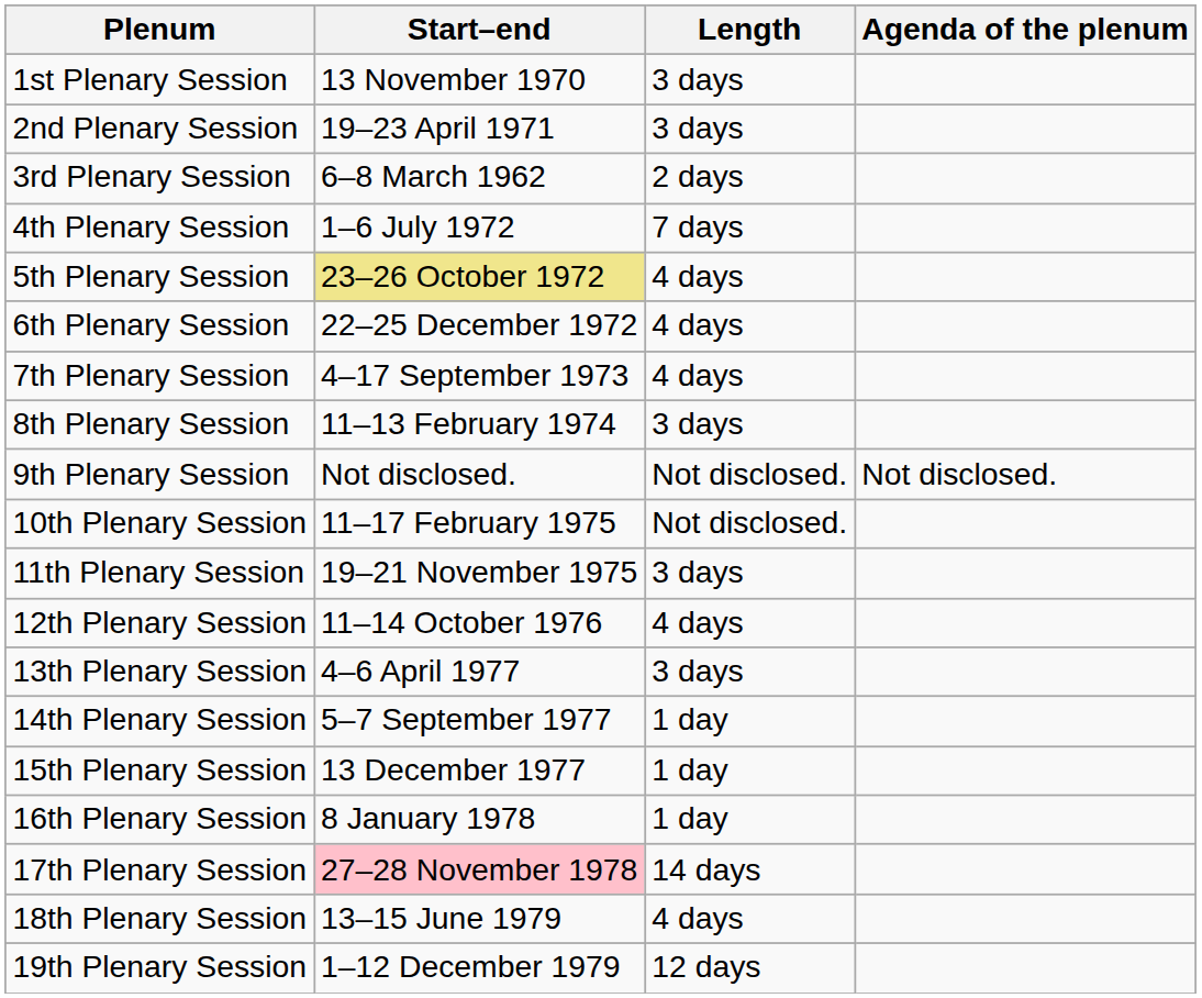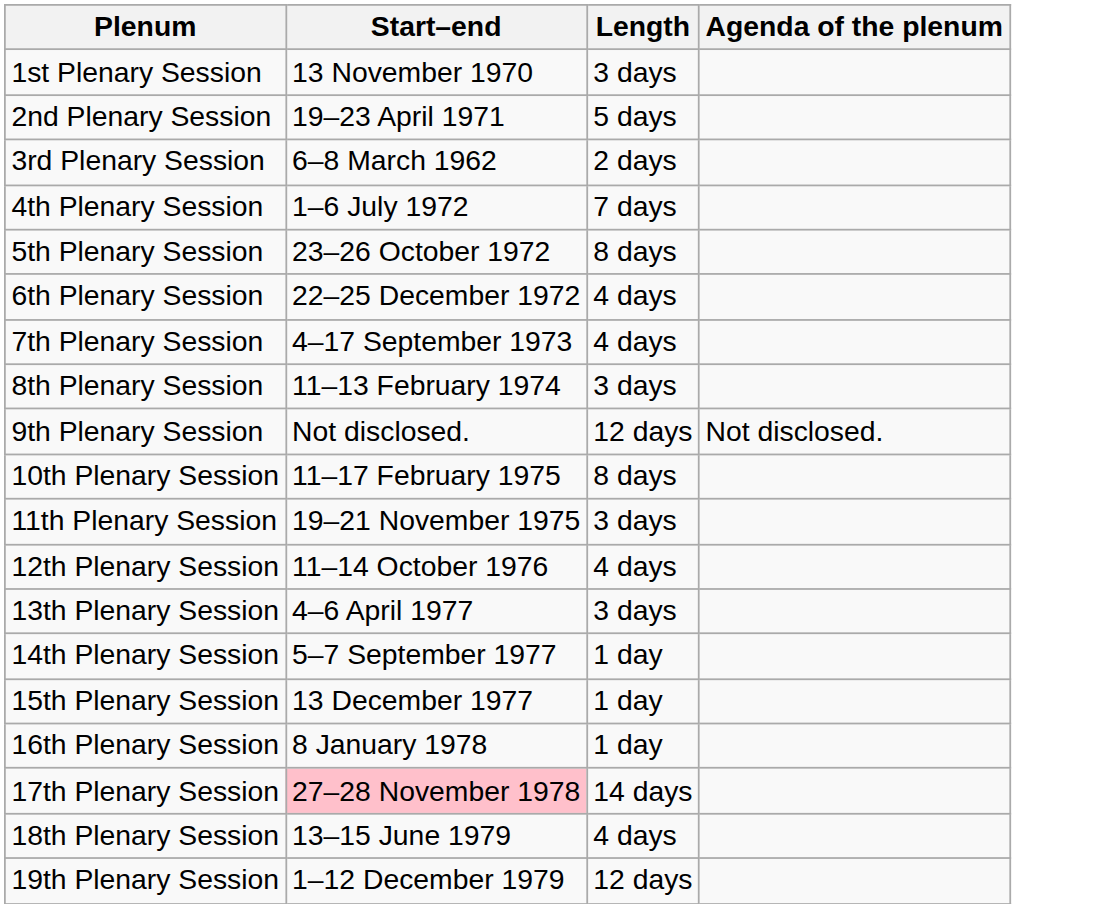2nd Plenary Session | Length: 3 days -> 5 days
5th Plenary Session | Start–end: khaki background -> no background
5th Plenary Session | Length: 4 days -> 8 days
9th Plenary Session | Length: Not disclosed. -> 12 days
10th Plenary Session | Length: Not disclosed. -> 8 days
